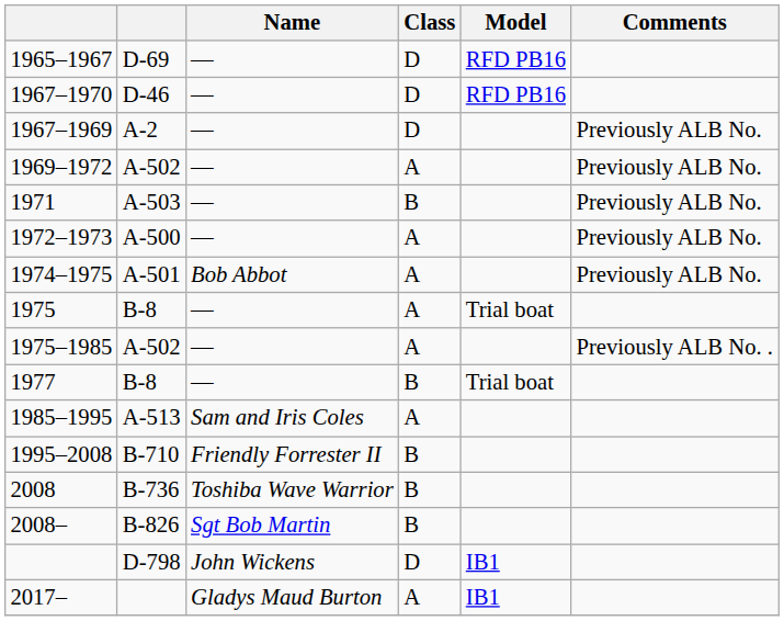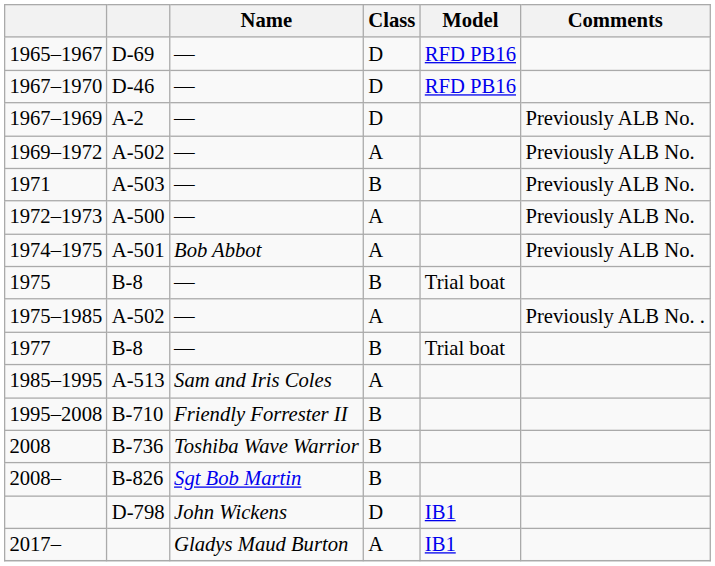1975 | Class: A -> B
